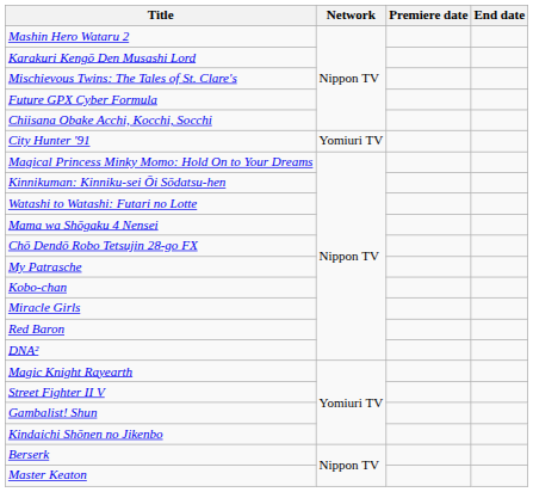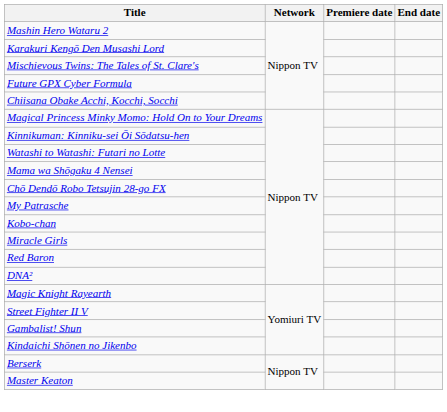- row: City Hunter '91 | Yomiuri TV
